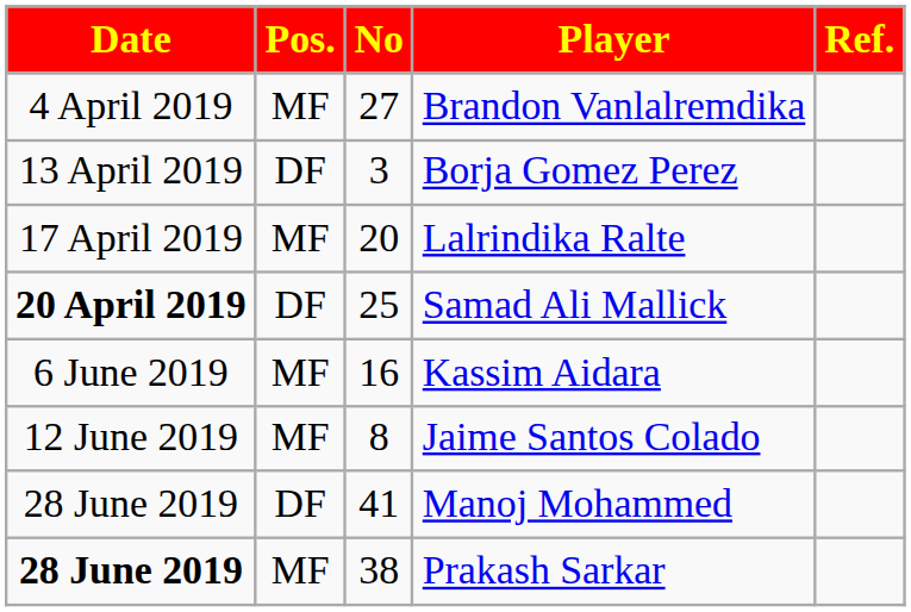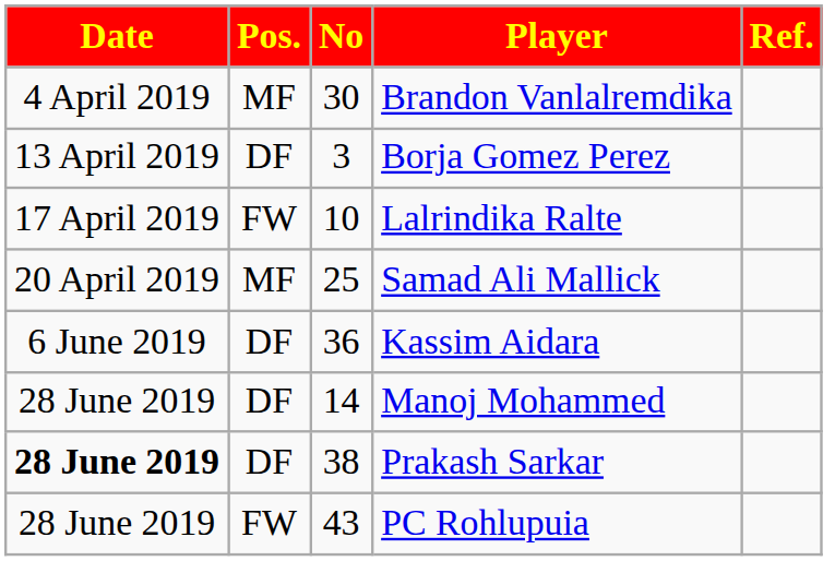Brandon Vanlalremdika | No: 27 -> 30
Lalrindika Ralte | Pos.: MF -> FW
Lalrindika Ralte | No: 20 -> 10
Samad Ali Mallick | Date: bold -> normal
Samad Ali Mallick | Pos.: DF -> MF
Kassim Aidara | Pos.: MF -> DF
Kassim Aidara | No: 16 -> 36
- row: 12 June 2019 | MF | 8 | Jaime Santos Colado
Manoj Mohammed | No: 41 -> 14
Prakash Sarkar | Pos.: MF -> DF
+ row: 28 June 2019 | FW | 43 | PC Rohlupuia
